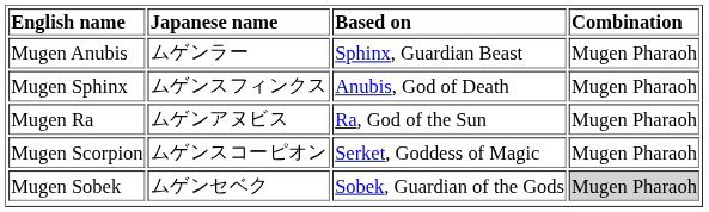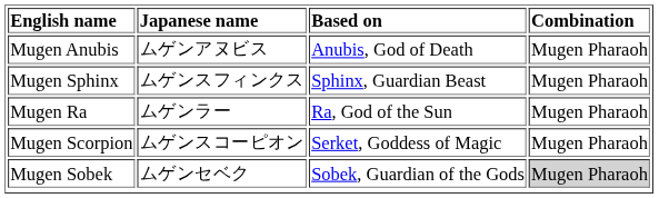Mugen Anubis | Japanese name: ムゲンラー -> ムゲンアヌビス
Mugen Anubis | Based on: Sphinx, Guardian Beast -> Anubis, God of Death
Mugen Sphinx | Based on: Anubis, God of Death -> Sphinx, Guardian Beast
Mugen Ra | Japanese name: ムゲンアヌビス -> ムゲンラー
